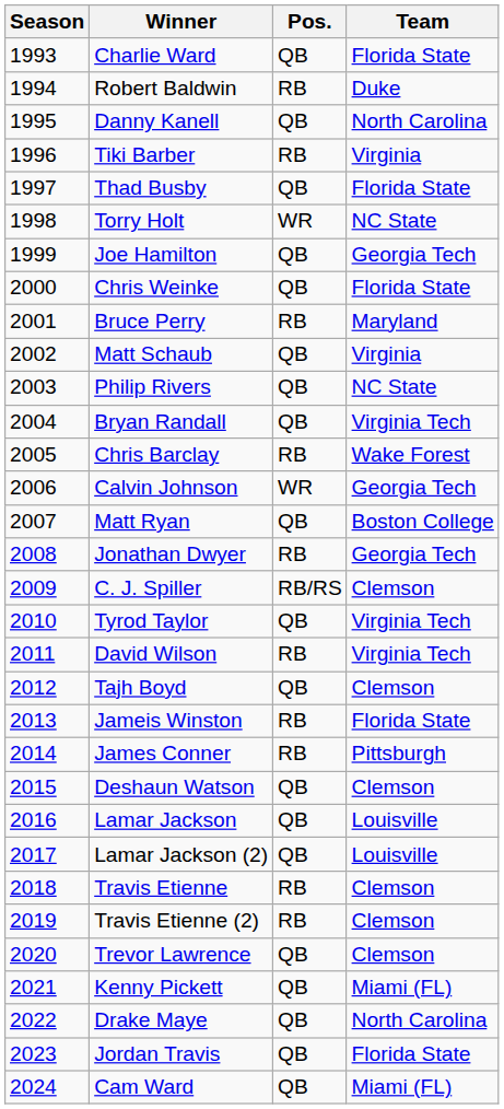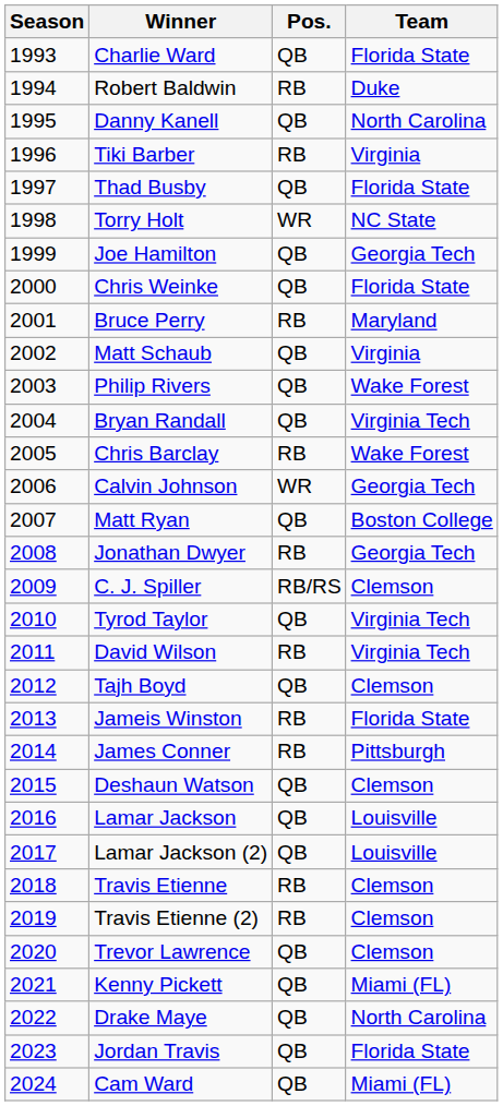Philip Rivers | Team: NC State -> Wake Forest
